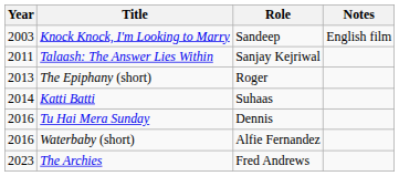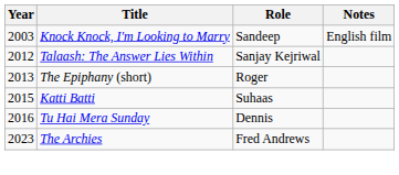Talaash: The Answer Lies Within | Year: 2011 -> 2012
Katti Batti | Year: 2014 -> 2015
- row: 2016 | Waterbaby (short) | Alfie Fernandez
